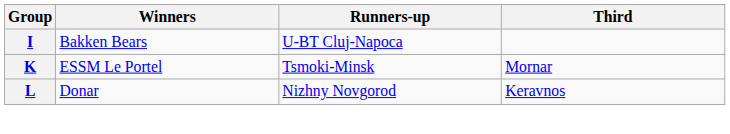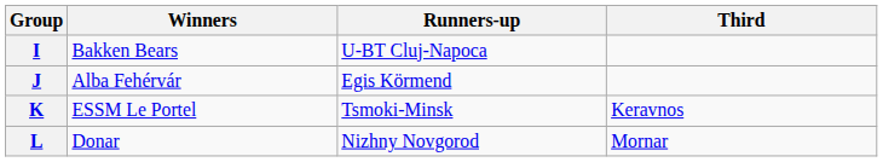+ row: J | Alba Fehérvár | Egis Körmend
K | Third: Mornar -> Keravnos
L | Third: Keravnos -> Mornar
